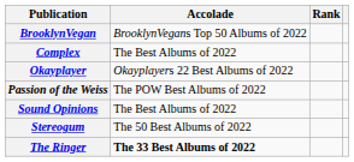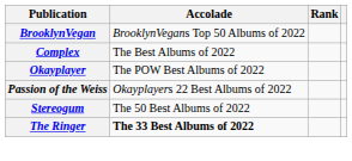Okayplayer | Accolade: Okayplayers 22 Best Albums of 2022 -> The POW Best Albums of 2022
Passion of the Weiss | Accolade: The POW Best Albums of 2022 -> Okayplayers 22 Best Albums of 2022
- row: Sound Opinions | The Best Albums of 2022
